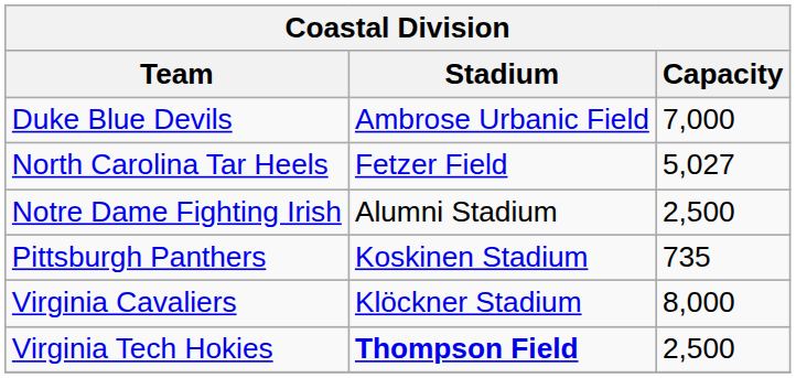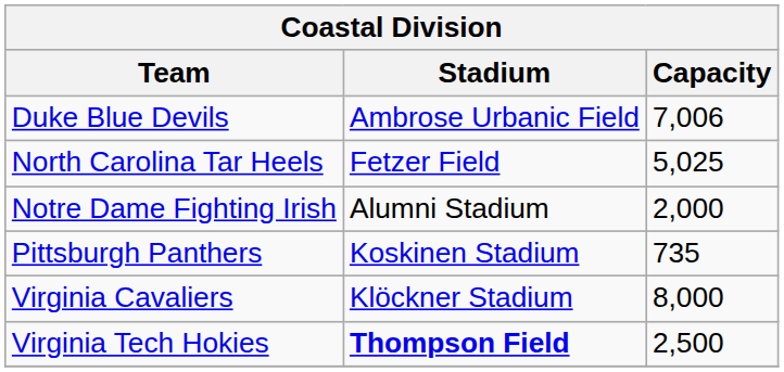Duke Blue Devils | Capacity: 7,000 -> 7,006
North Carolina Tar Heels | Capacity: 5,027 -> 5,025
Notre Dame Fighting Irish | Capacity: 2,500 -> 2,000
